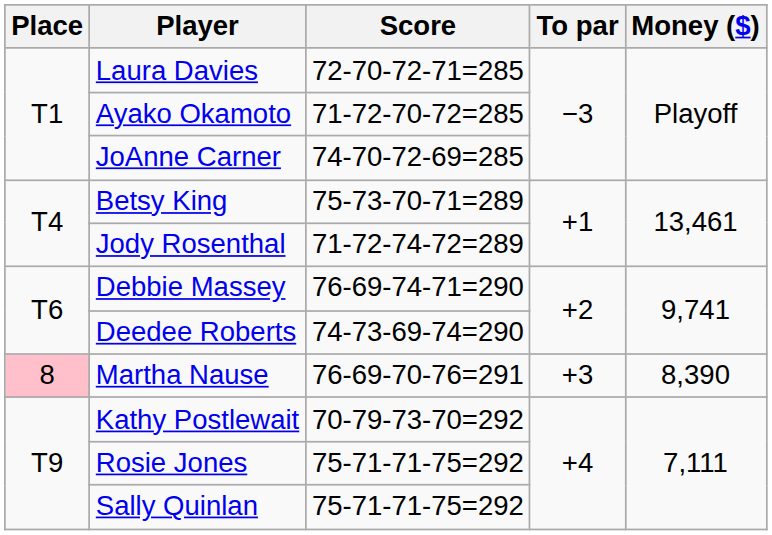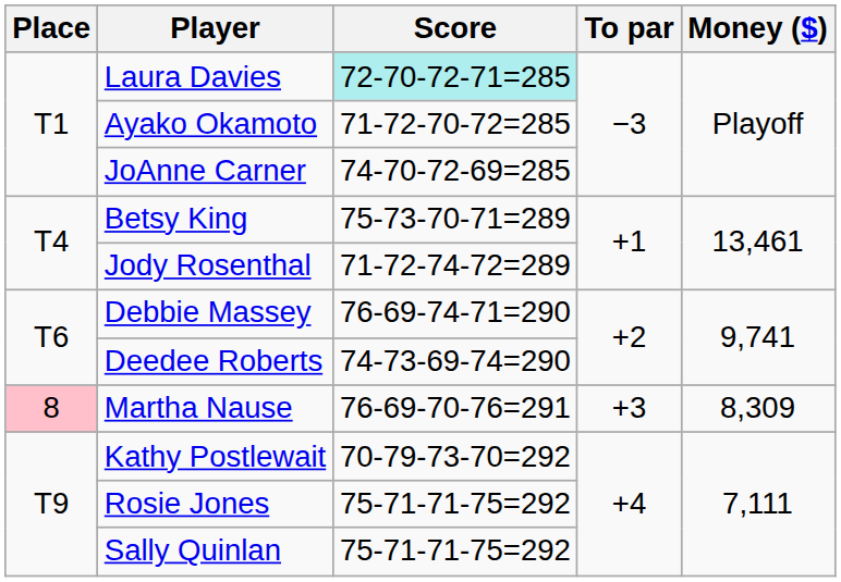Laura Davies | Score: no background -> paleturquoise background
Martha Nause | Money ($): 8,390 -> 8,309
